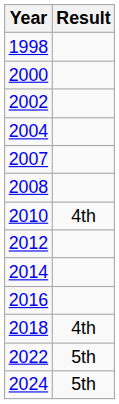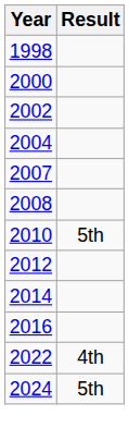2010 | Result: 4th -> 5th
- row: 2018 | 4th
2022 | Result: 5th -> 4th
